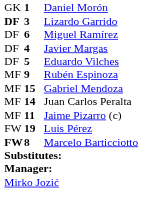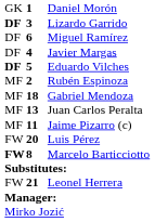Eduardo Vilches | column 1: normal -> bold
Rubén Espinoza | column 2: 9 -> 2
Gabriel Mendoza | column 2: 15 -> 18
Juan Carlos Peralta | column 2: 14 -> 13
Luis Pérez | column 2: 19 -> 20
+ row: FW | 21 | Leonel Herrera
